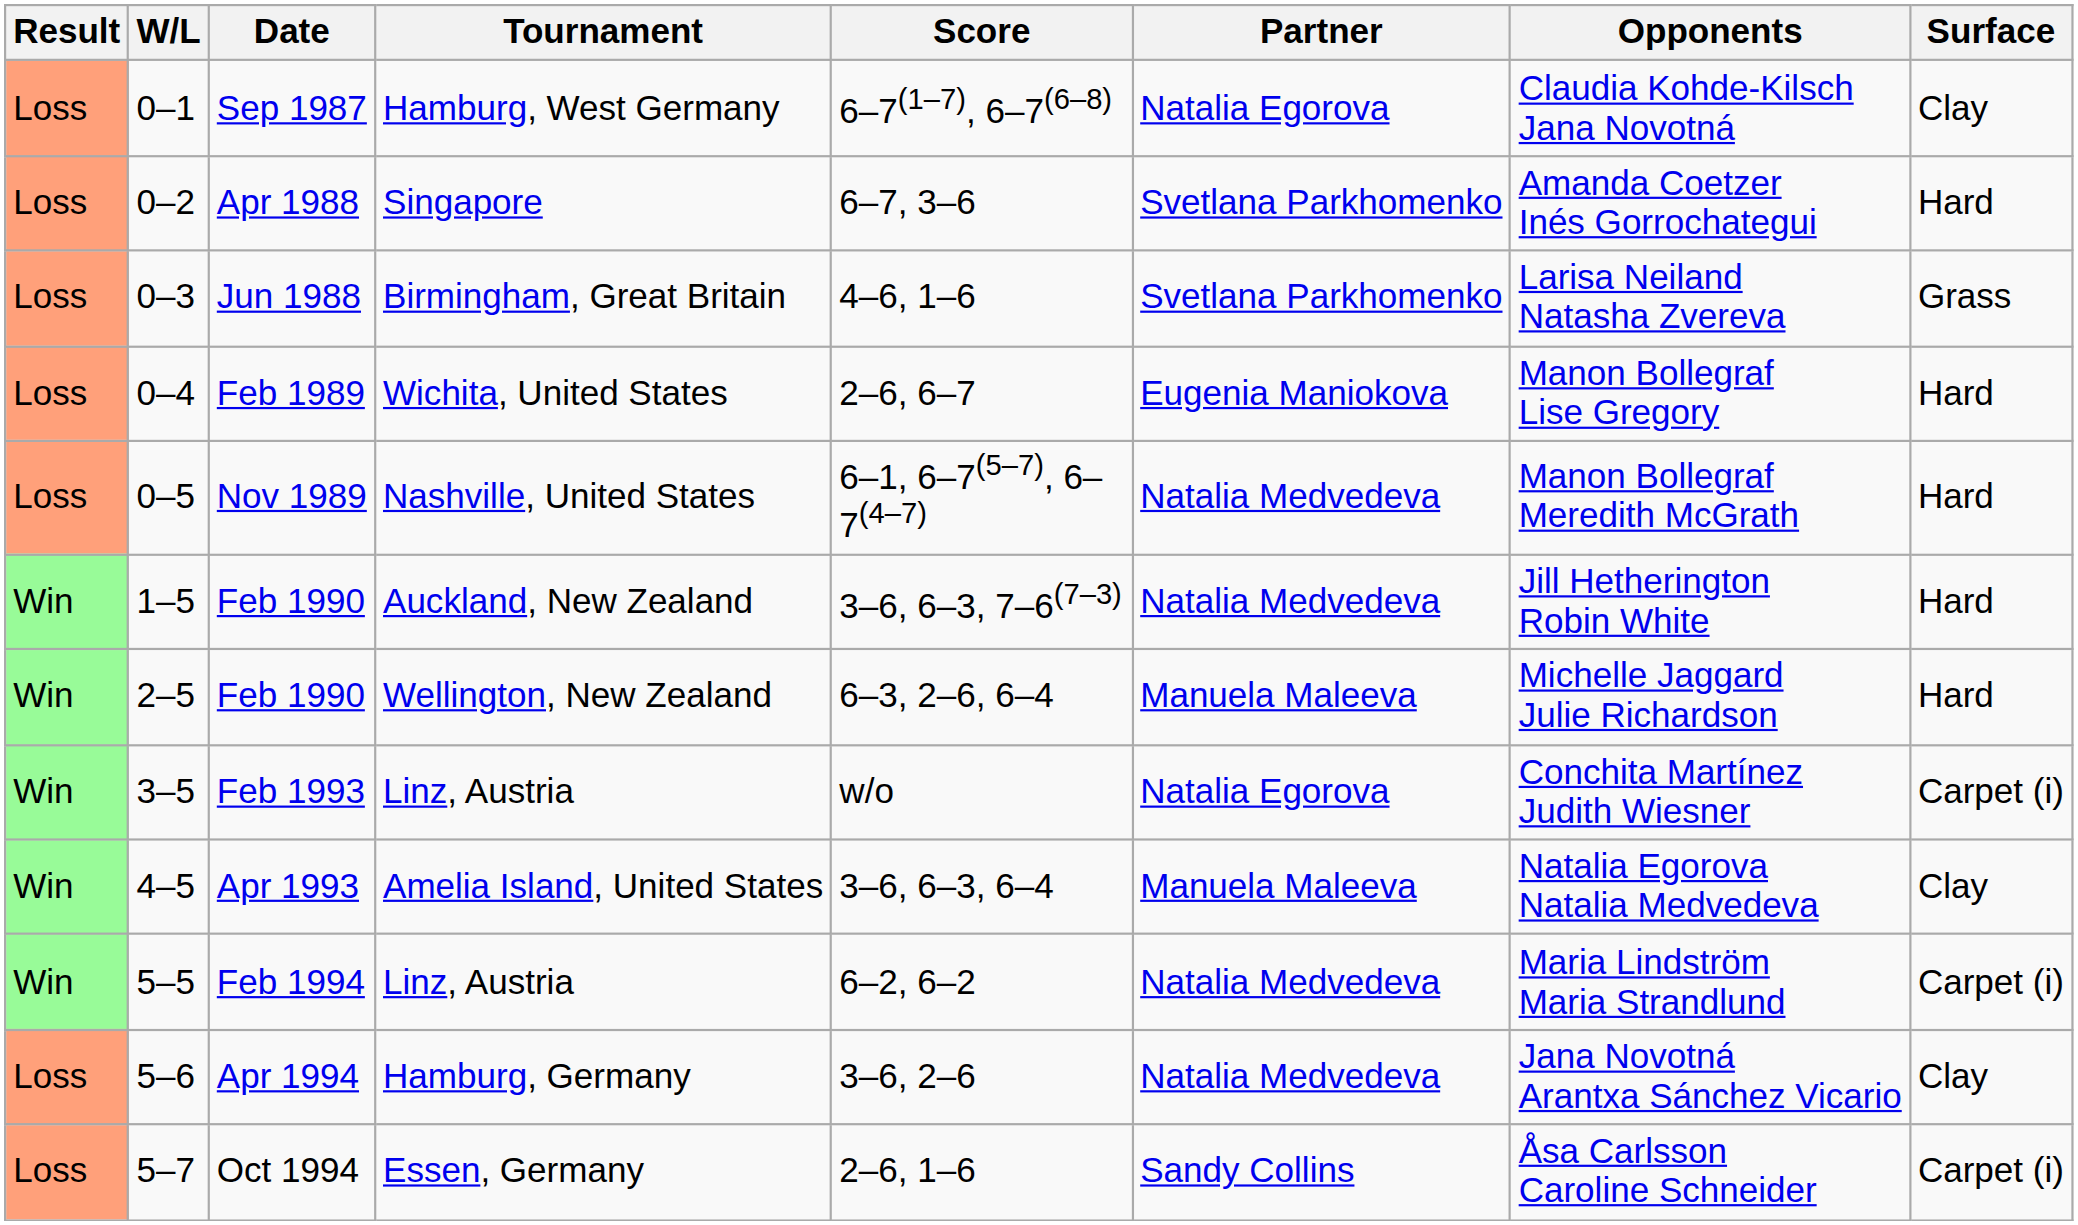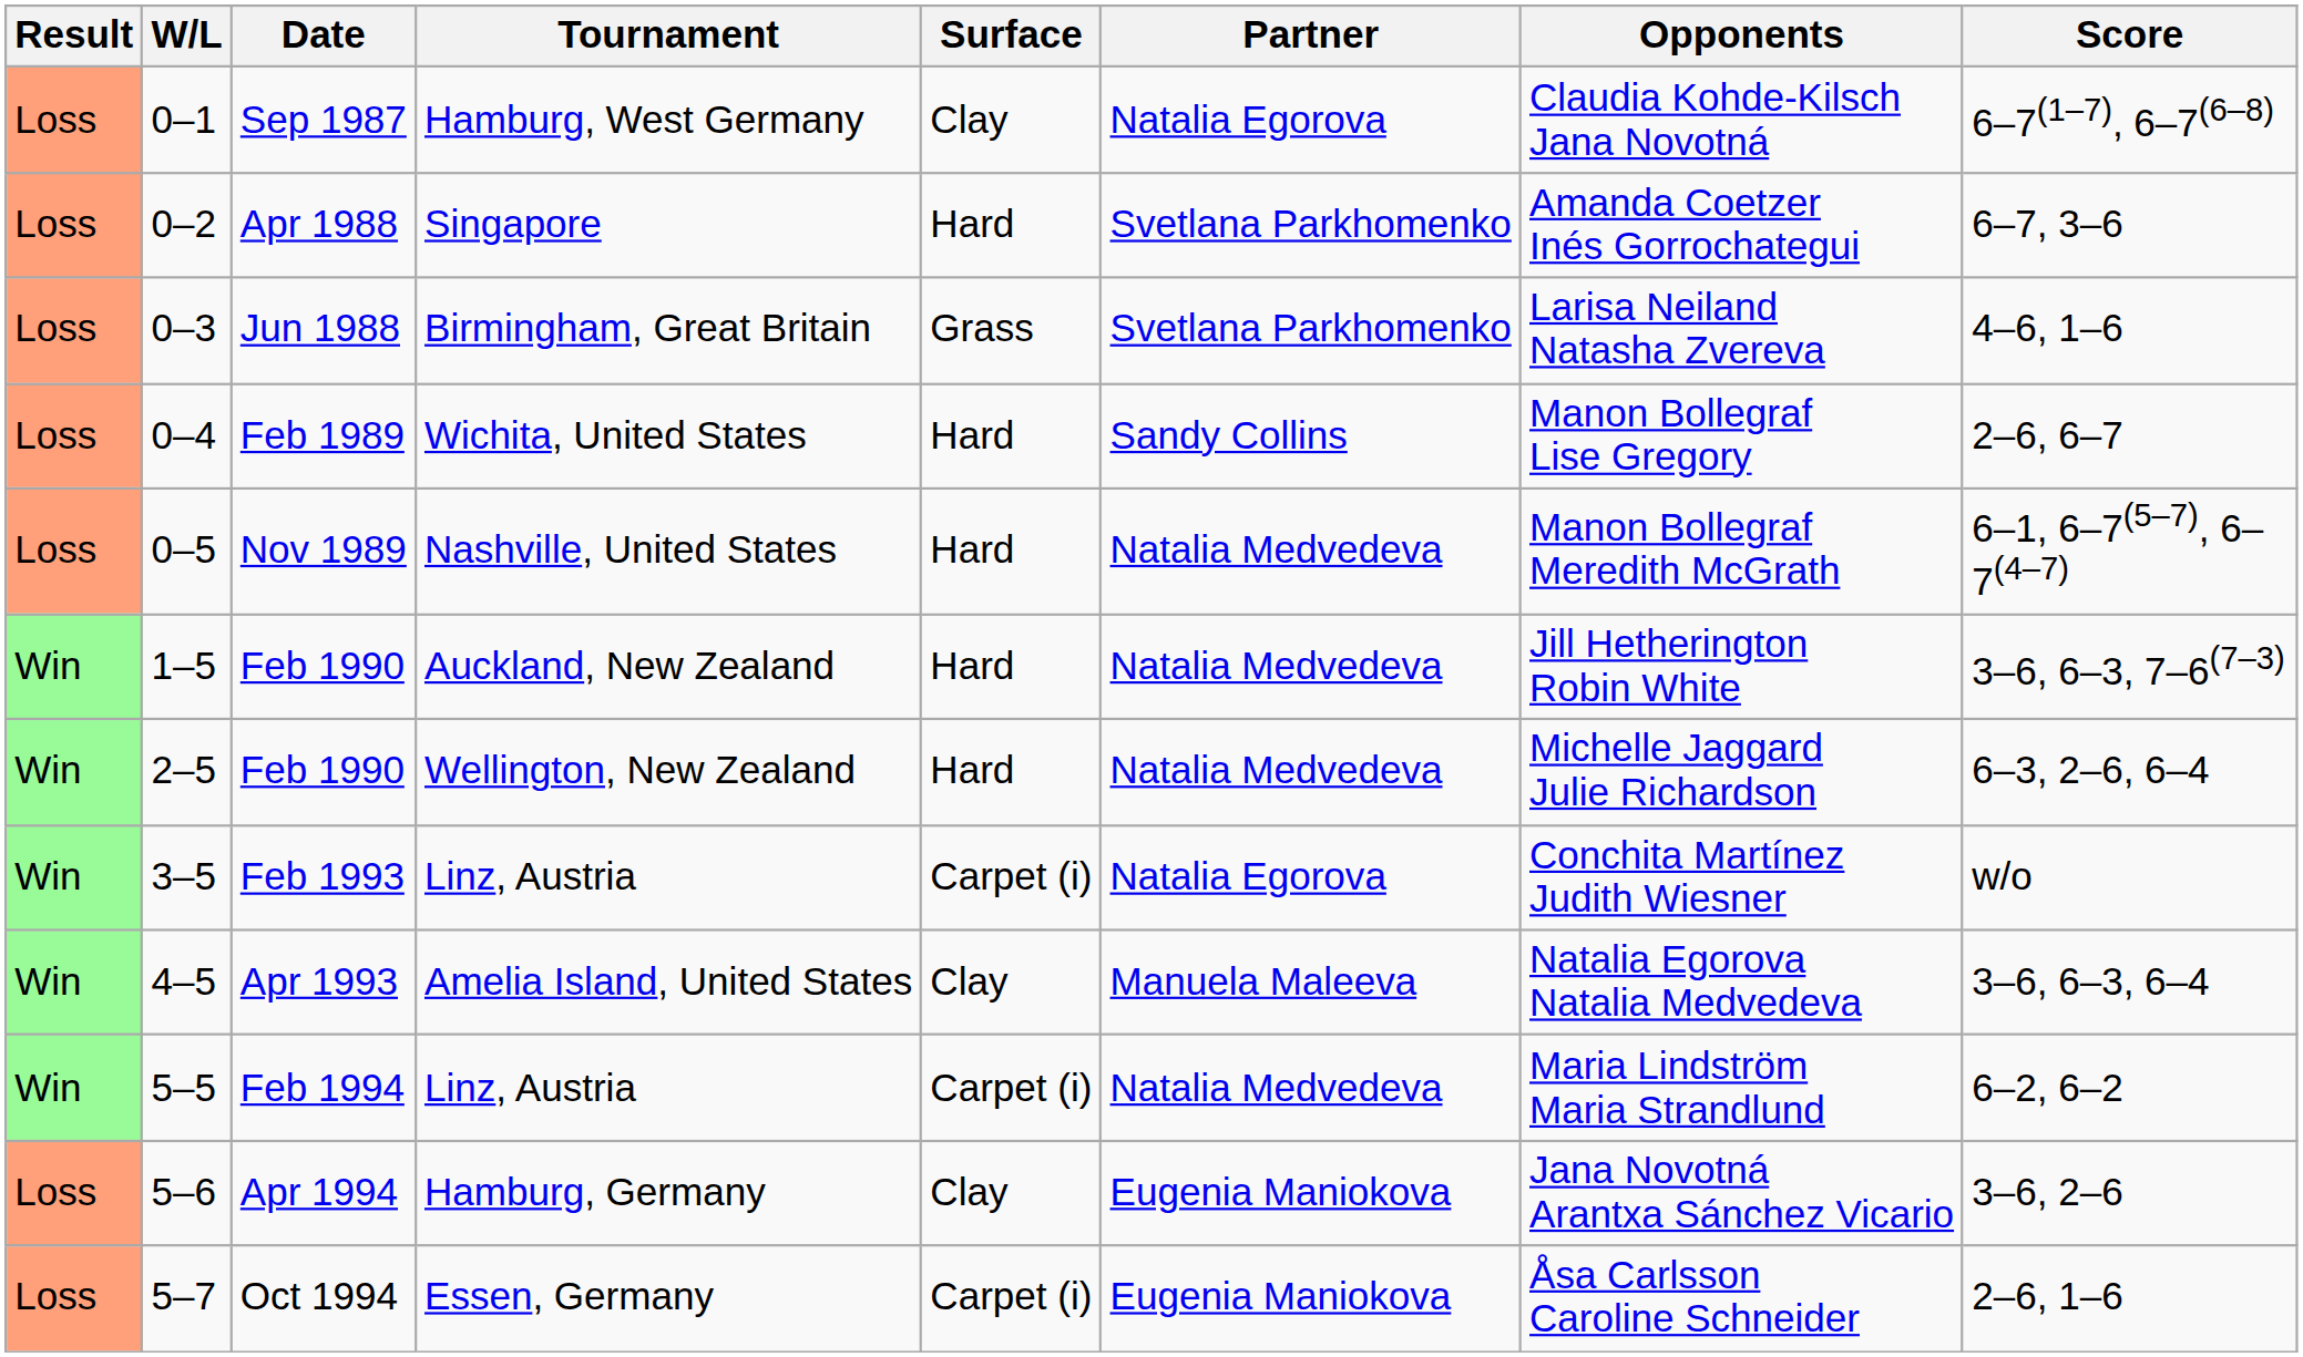columns swapped: Surface <-> Score
Feb 1989 | Partner: Eugenia Maniokova -> Sandy Collins
Feb 1990 / Wellington, New Zealand | Partner: Manuela Maleeva -> Natalia Medvedeva
Apr 1994 | Partner: Natalia Medvedeva -> Eugenia Maniokova
Oct 1994 | Partner: Sandy Collins -> Eugenia Maniokova
